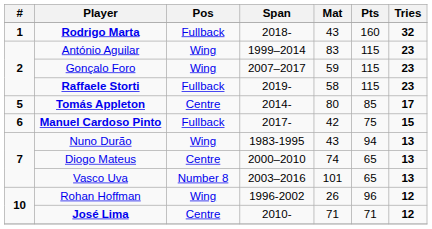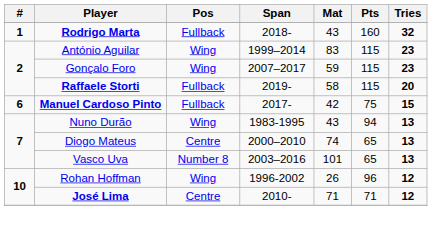Raffaele Storti | Tries: 23 -> 20
- row: 5 | Tomás Appleton | Centre | 2014- | 80 | 85 | 17
